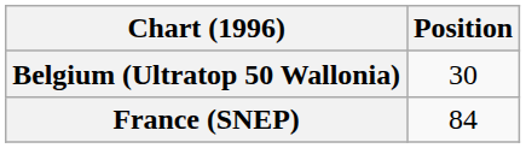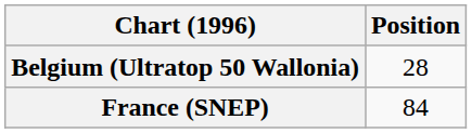Belgium (Ultratop 50 Wallonia) | Position: 30 -> 28
